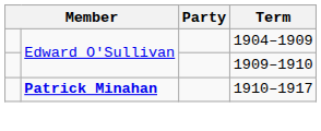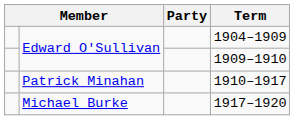1910–1917 | column 2: bold -> normal
+ row: Michael Burke | 1917–1920
